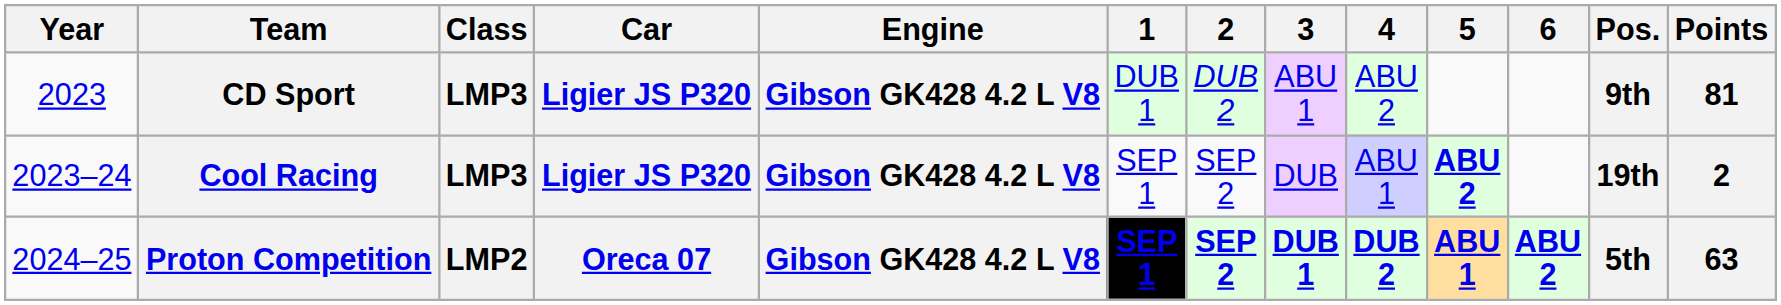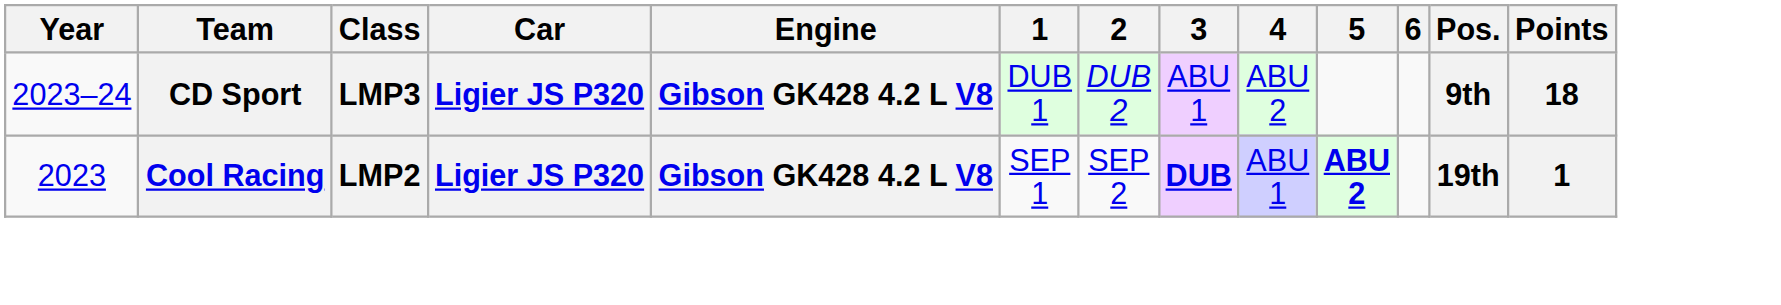CD Sport | Year: 2023 -> 2023–24
CD Sport | Points: 81 -> 18
Cool Racing | Year: 2023–24 -> 2023
Cool Racing | Class: LMP3 -> LMP2
Cool Racing | 3: normal -> bold
Cool Racing | Points: 2 -> 1
- row: 2024–25 | Proton Competition | LMP2 | Oreca 07 | Gibson GK428 4.2 L V8 | SEP 1 | SEP 2 | DUB 1 | DUB 2 | ABU 1 | ABU 2 | 5th | 63
